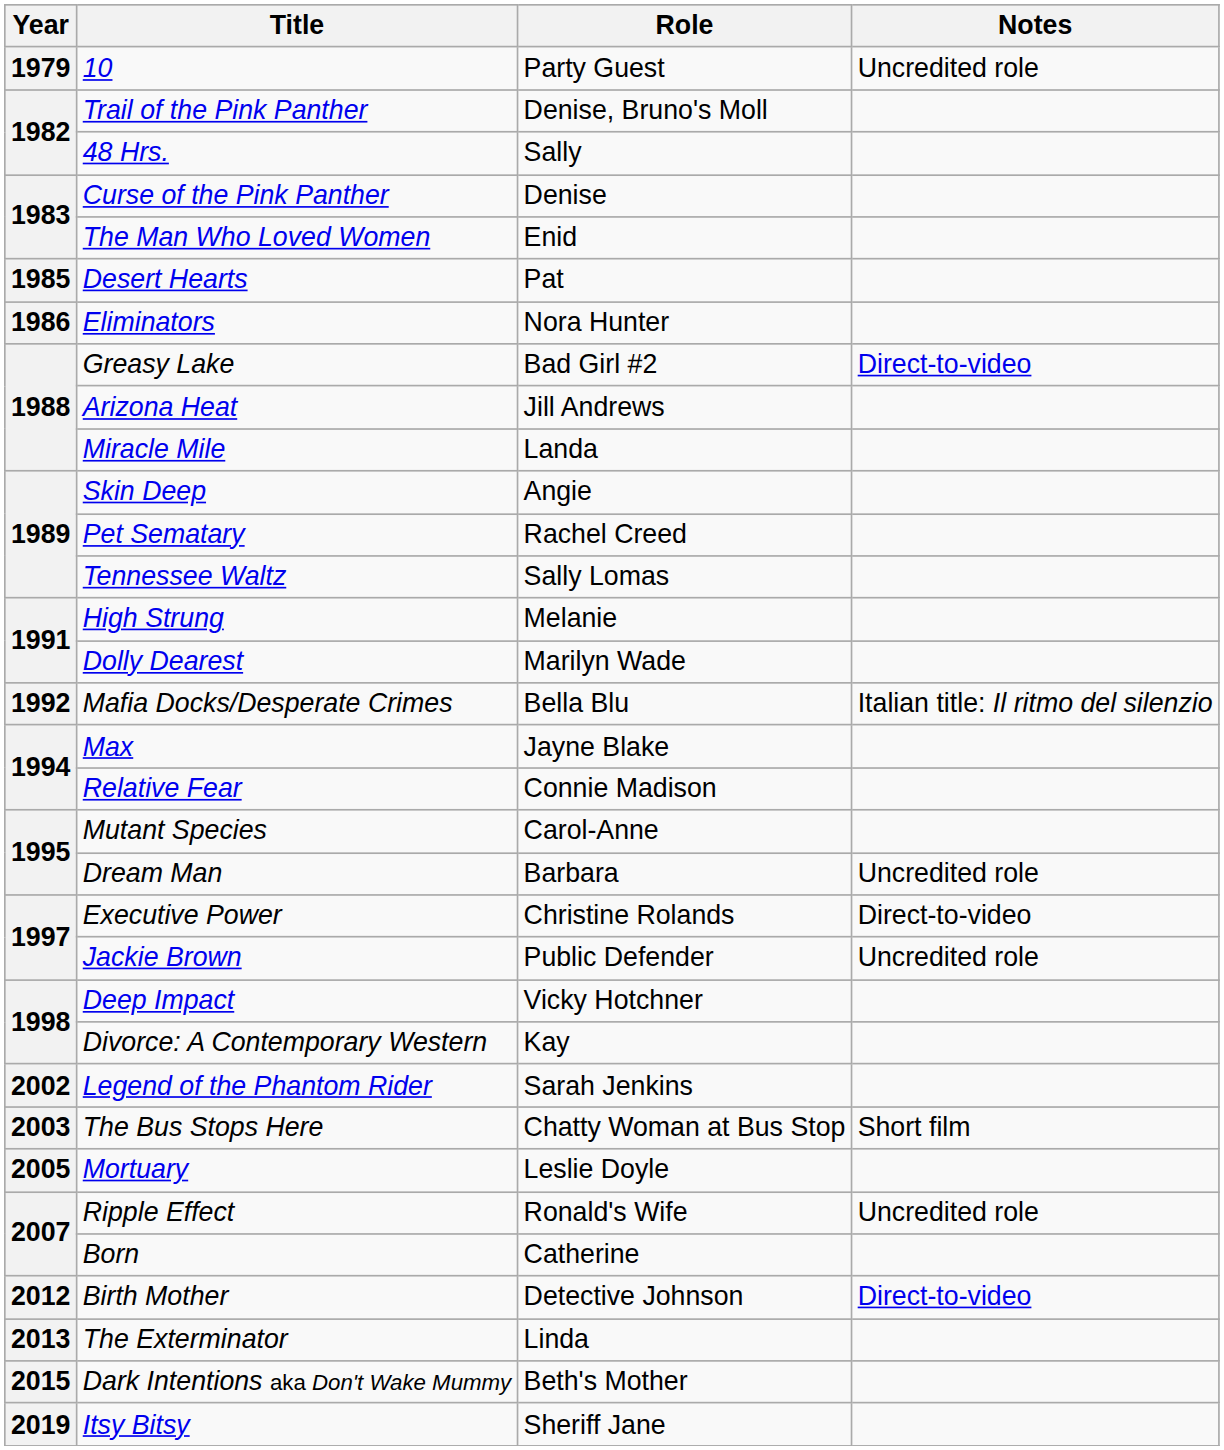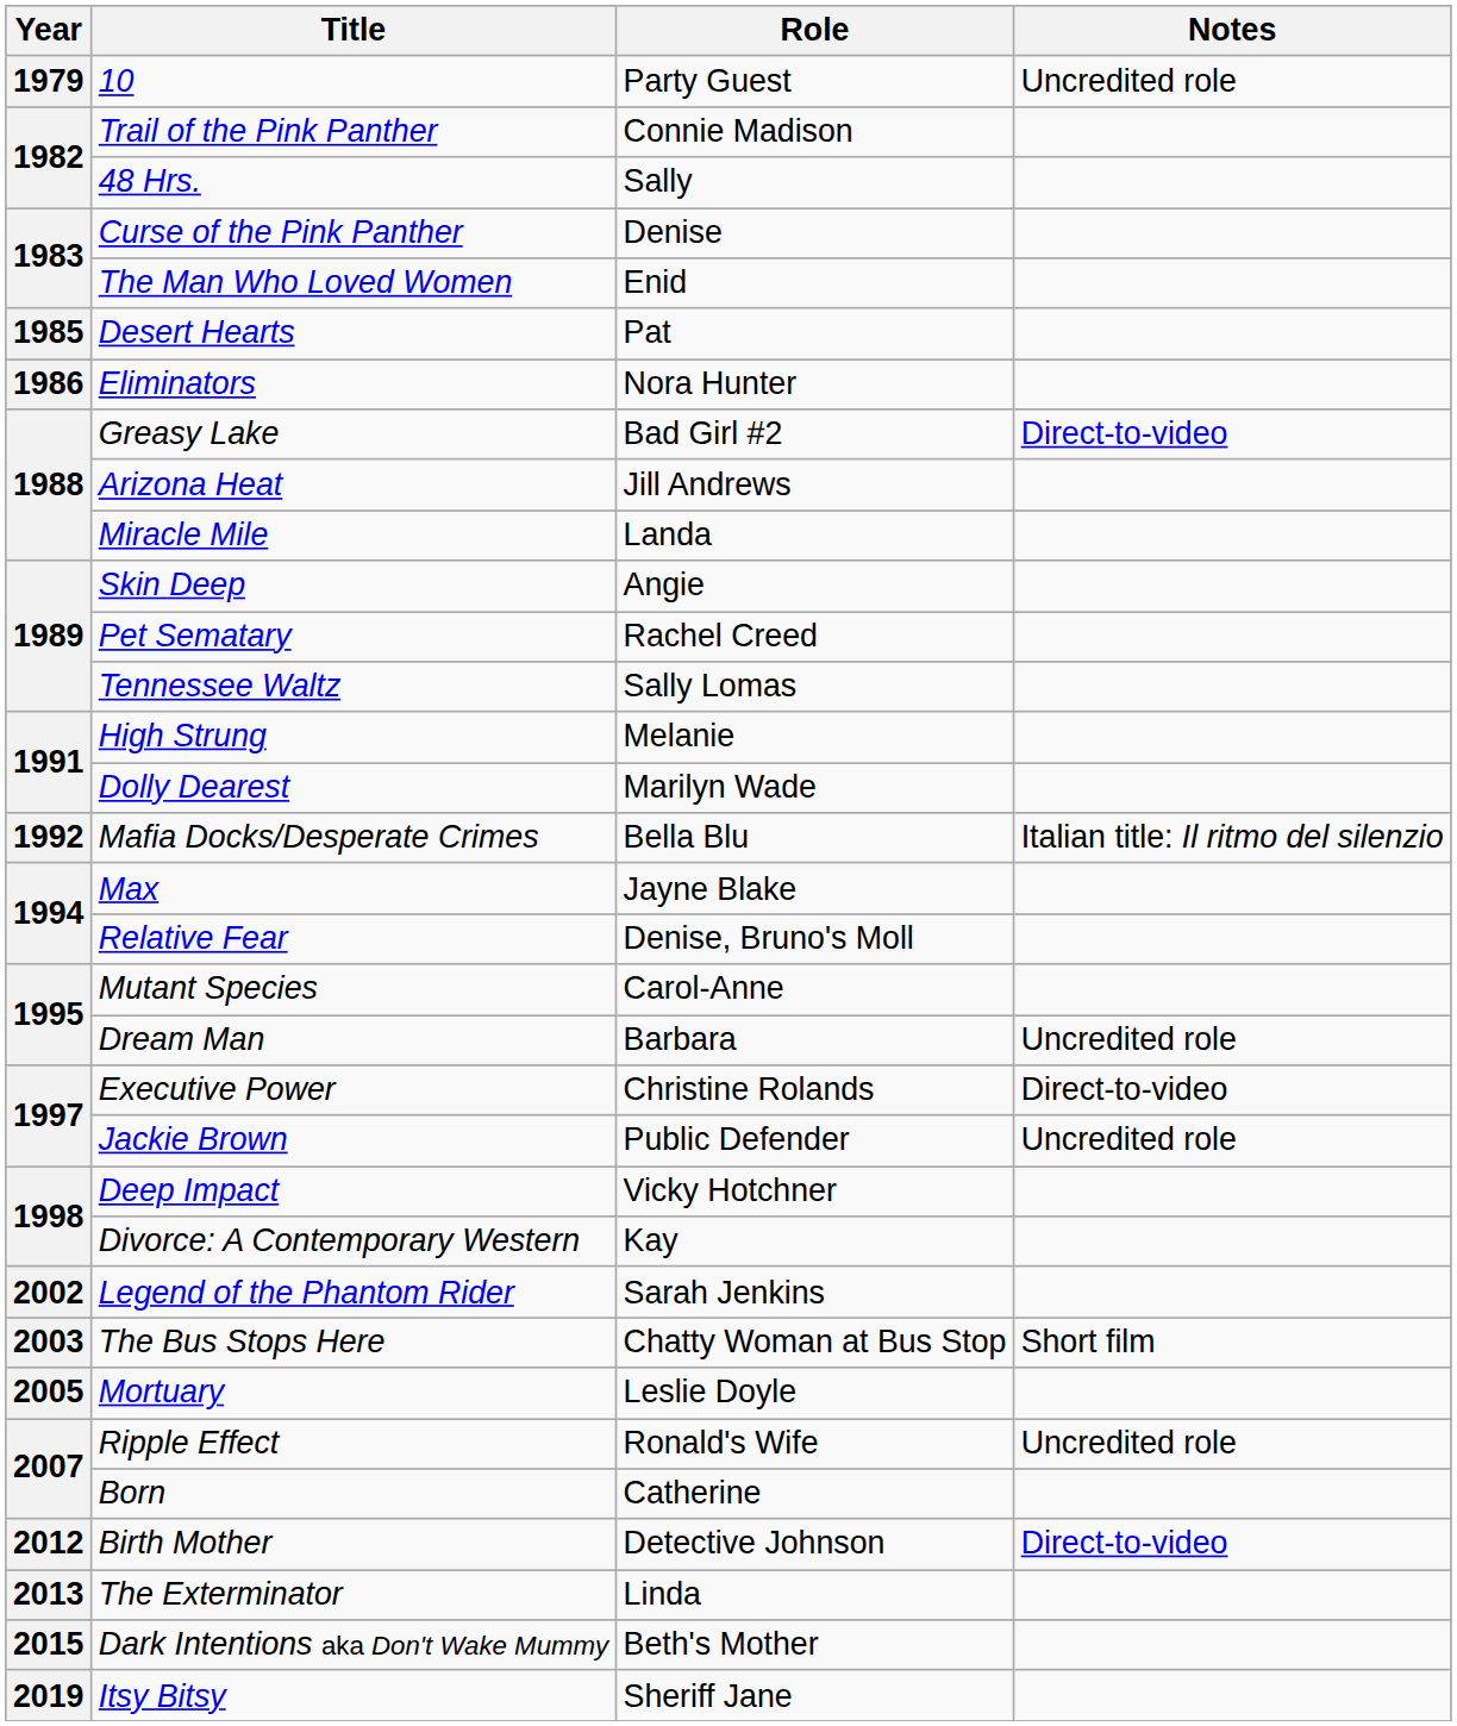Trail of the Pink Panther | Role: Denise, Bruno's Moll -> Connie Madison
Relative Fear | Role: Connie Madison -> Denise, Bruno's Moll
